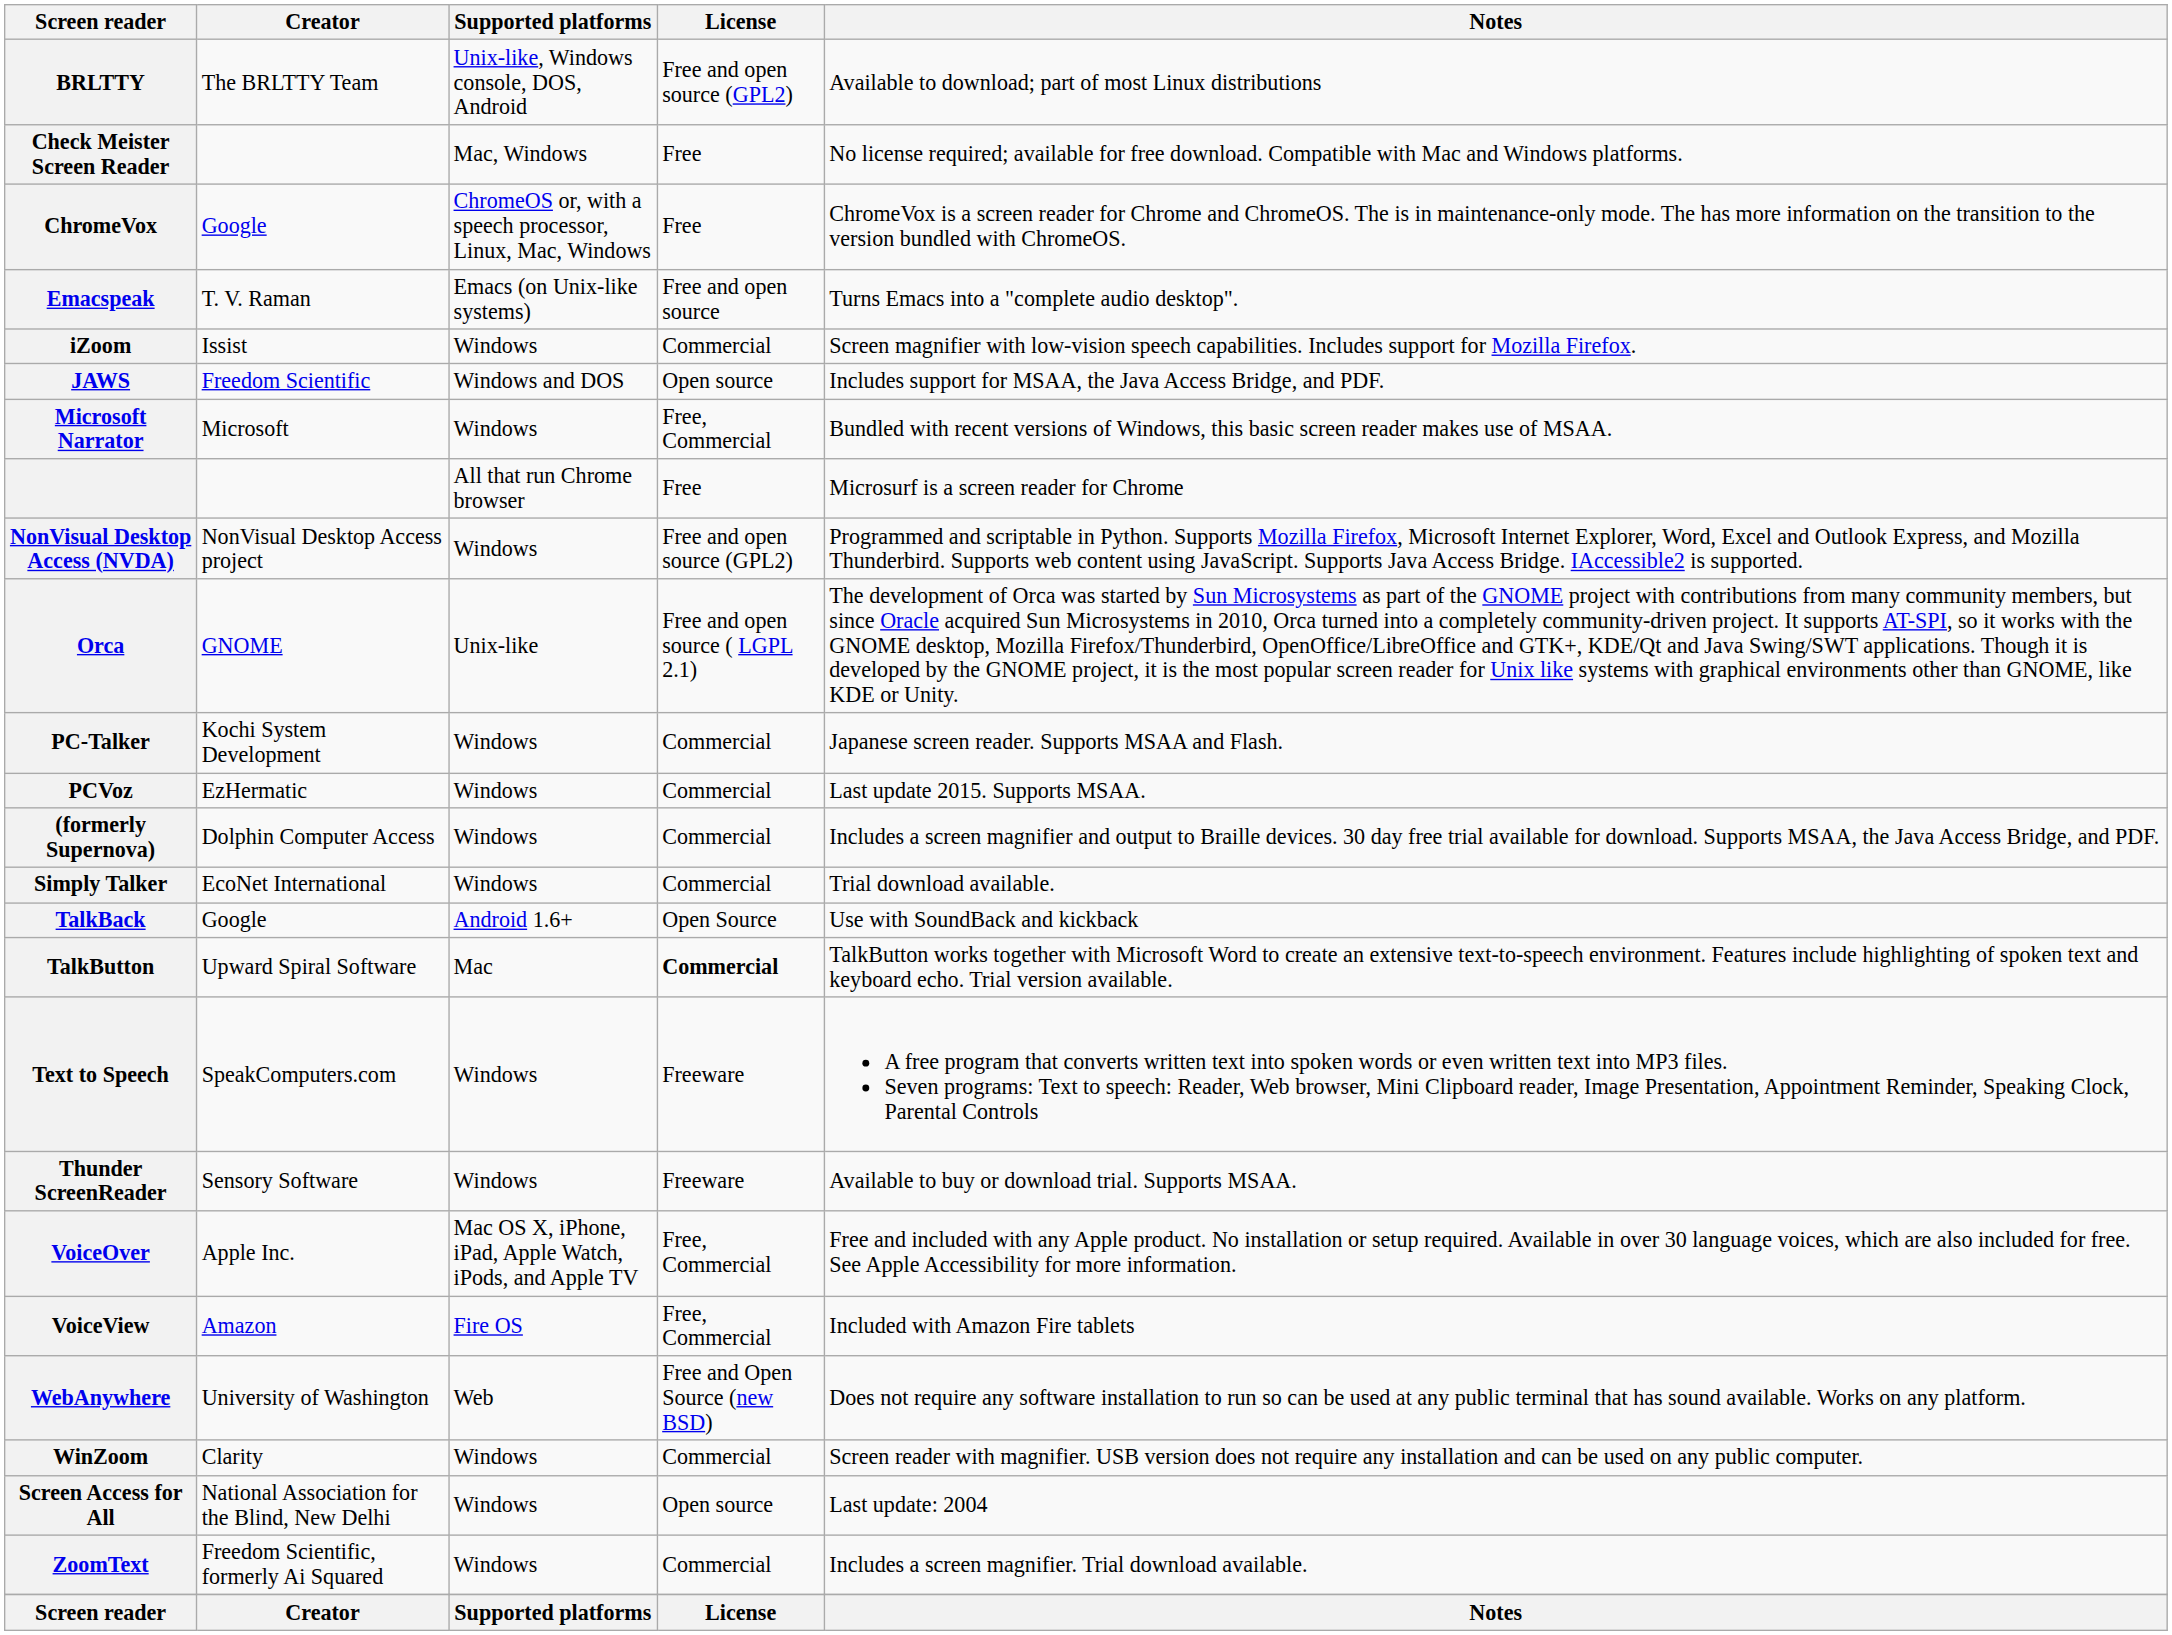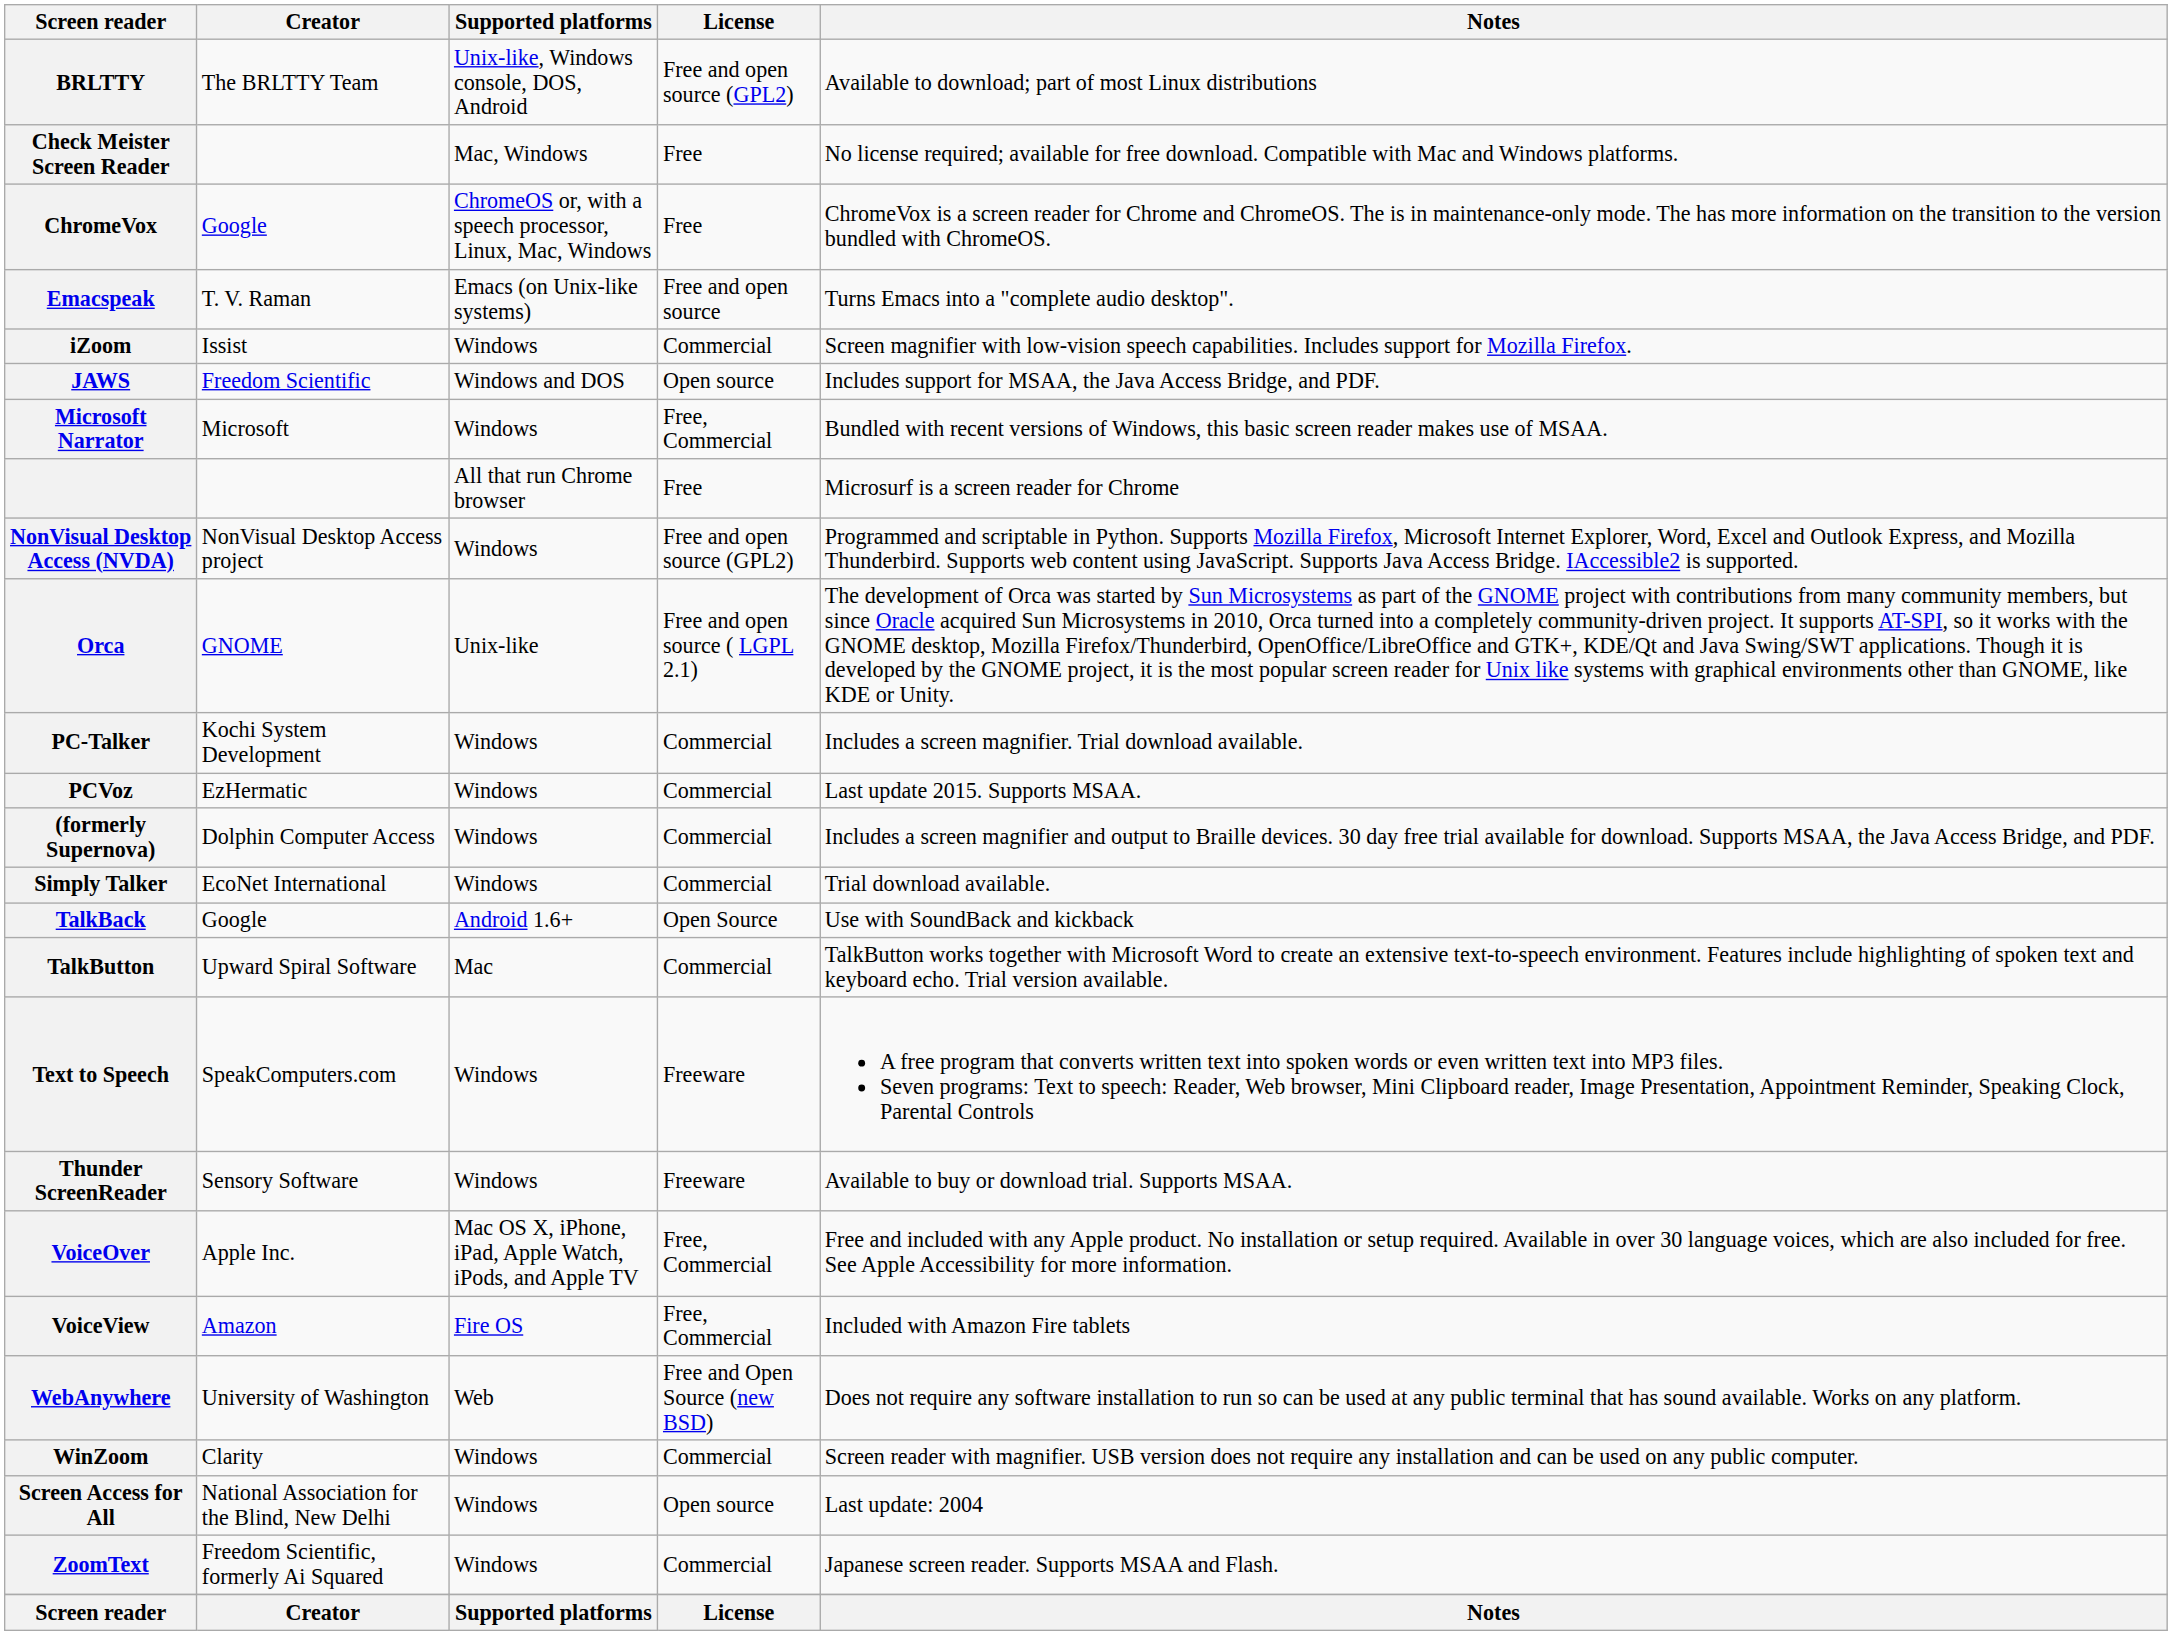PC-Talker | Notes: Japanese screen reader. Supports MSAA and Flash. -> Includes a screen magnifier. Trial download available.
TalkButton | License: bold -> normal
ZoomText | Notes: Includes a screen magnifier. Trial download available. -> Japanese screen reader. Supports MSAA and Flash.
